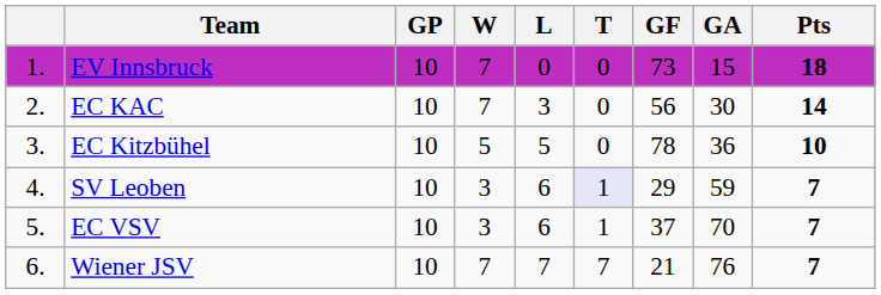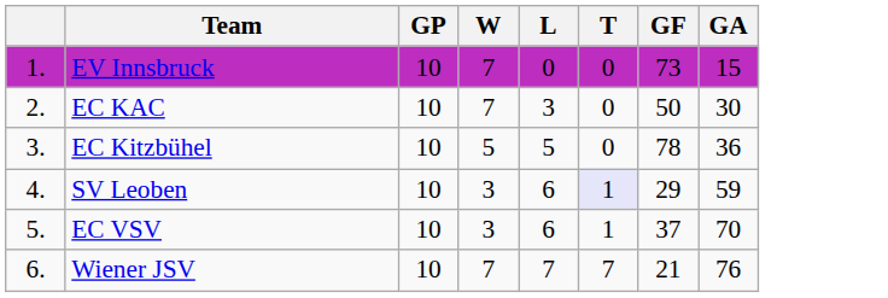- column: Pts | 18 | 14 | 10 | 7 | 7 | 7
EC KAC | GF: 56 -> 50
